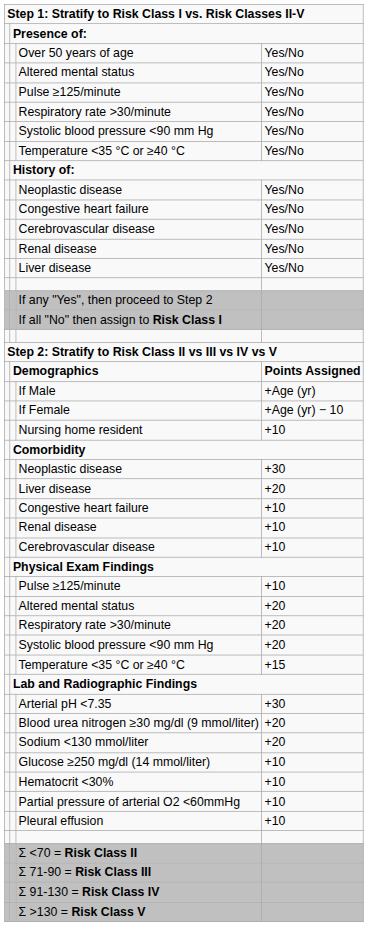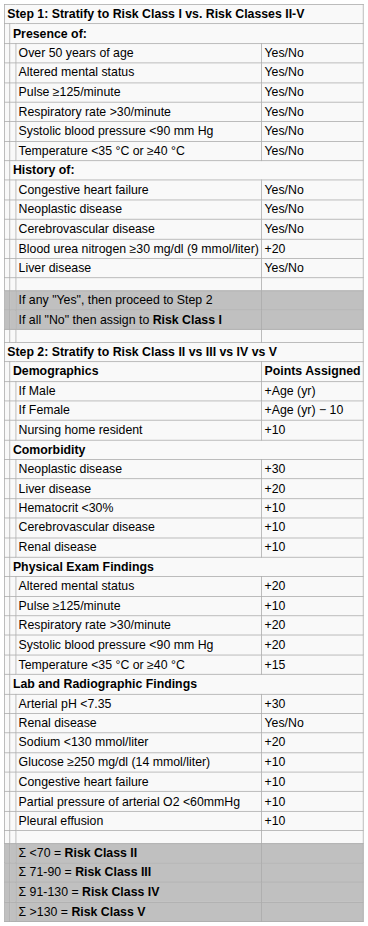rows swapped: Neoplastic disease / Yes/No <-> Congestive heart failure / Yes/No
rows swapped: Renal disease / Yes/No <-> Blood urea nitrogen ≥30 mg/dl (9 mmol/liter)
rows swapped: Congestive heart failure / +10 <-> Hematocrit <30%
rows swapped: Cerebrovascular disease / +10 <-> Renal disease / +10
rows swapped: Altered mental status / +20 <-> Pulse ≥125/minute / +10
